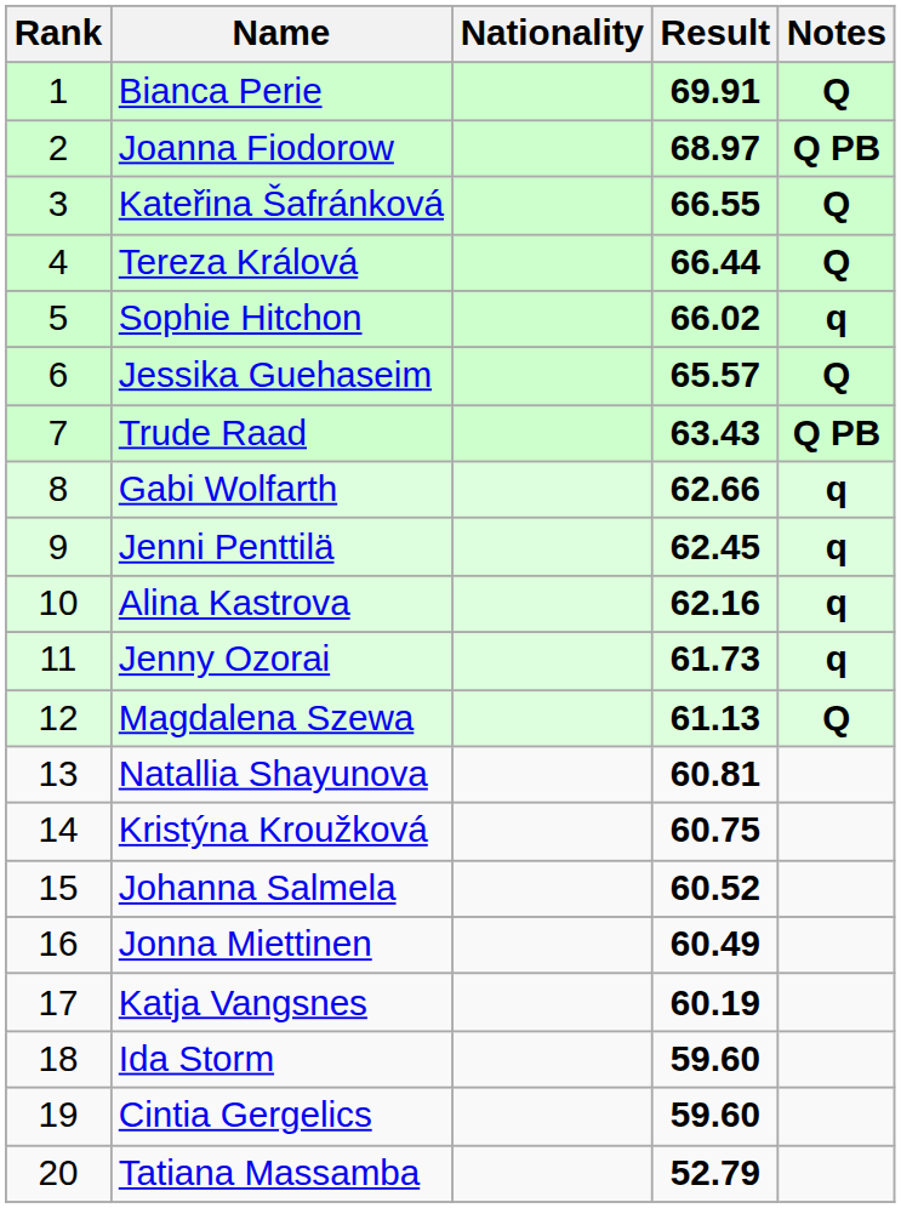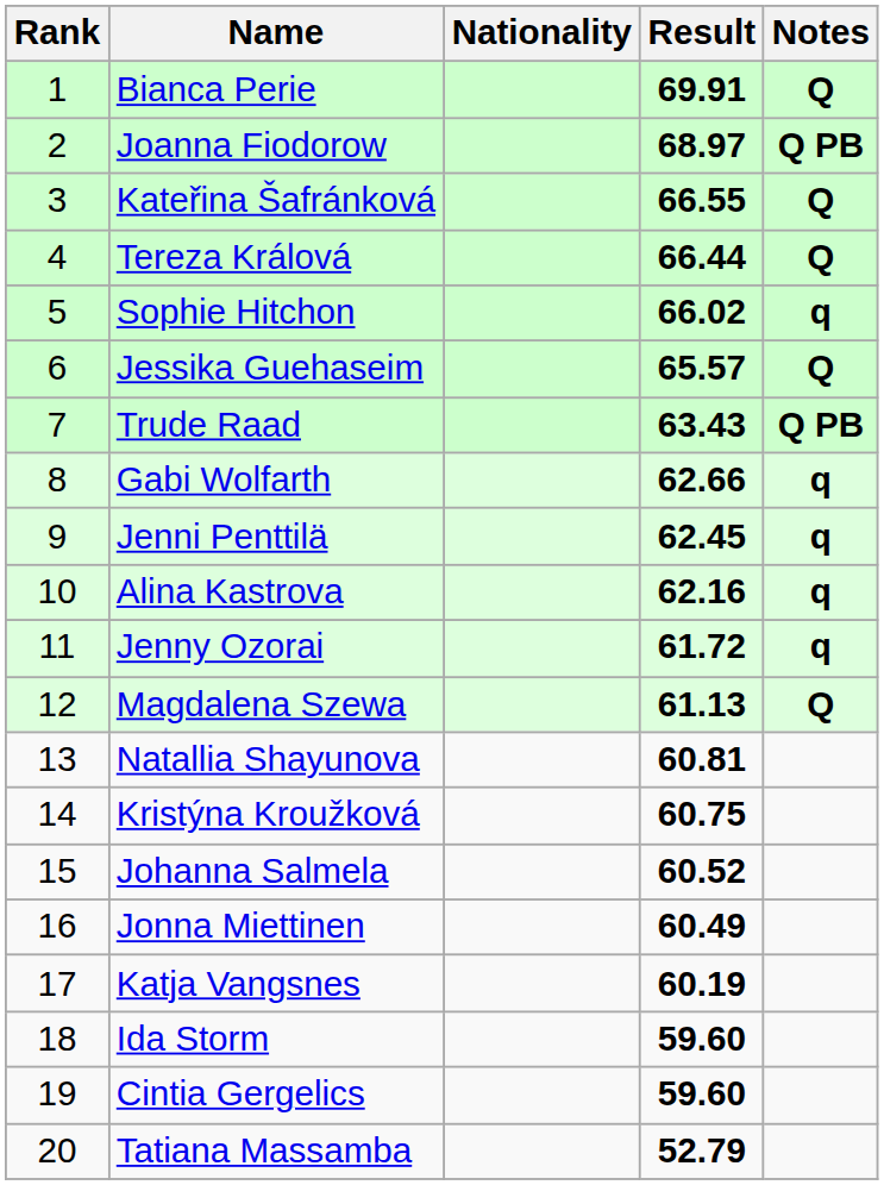Jenny Ozorai | Result: 61.73 -> 61.72
